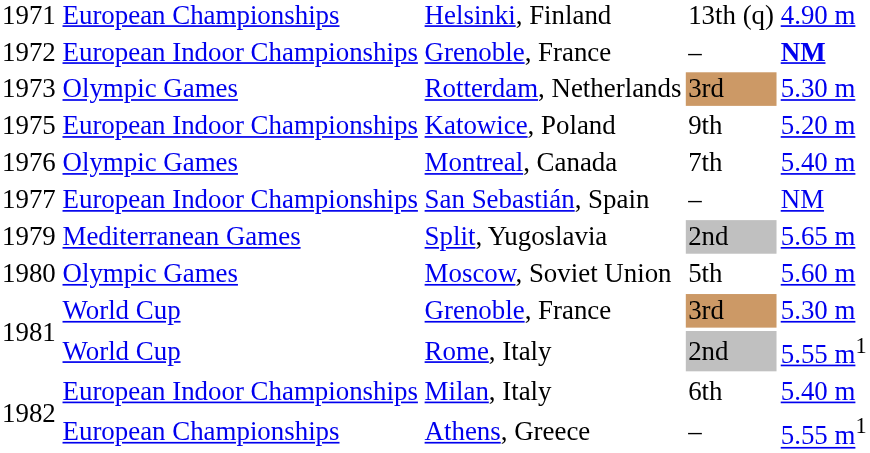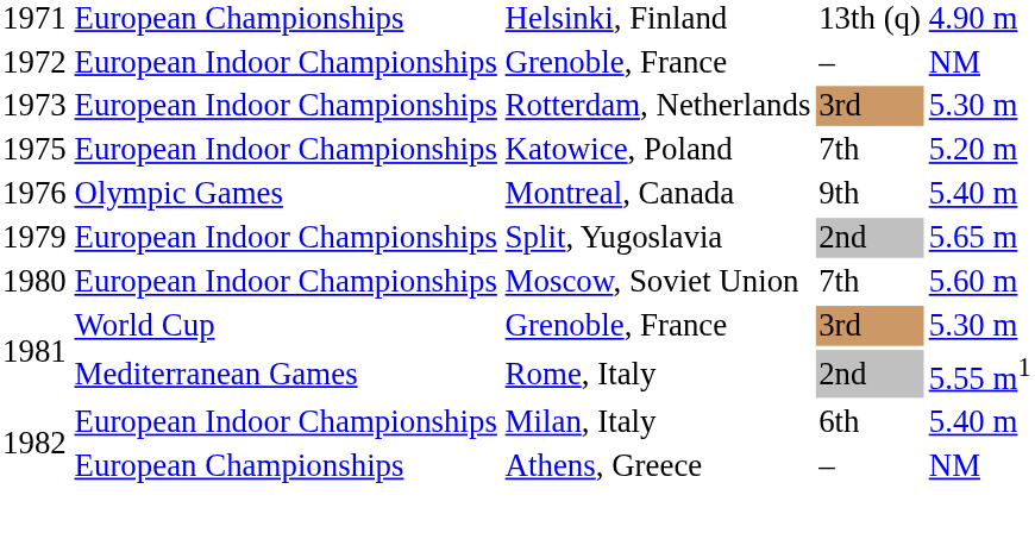1972 / Grenoble, France | column 5: bold -> normal
Rotterdam, Netherlands | column 2: Olympic Games -> European Indoor Championships
Katowice, Poland | column 4: 9th -> 7th
Montreal, Canada | column 4: 7th -> 9th
- row: 1977 | European Indoor Championships | San Sebastián, Spain | – | NM
Split, Yugoslavia | column 2: Mediterranean Games -> European Indoor Championships
Moscow, Soviet Union | column 2: Olympic Games -> European Indoor Championships
Moscow, Soviet Union | column 4: 5th -> 7th
Rome, Italy | column 2: World Cup -> Mediterranean Games
Athens, Greece | column 5: 5.55 m1 -> NM
